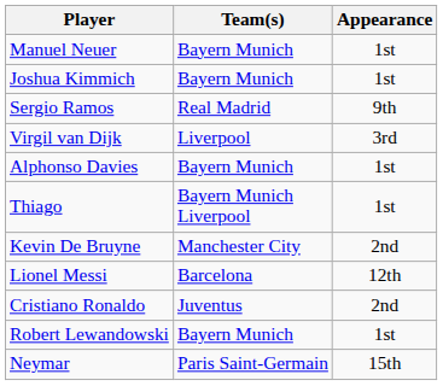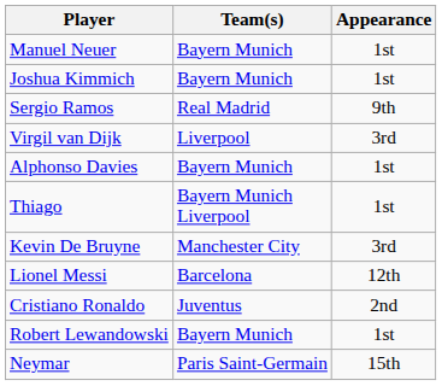Kevin De Bruyne | Appearance: 2nd -> 3rd
